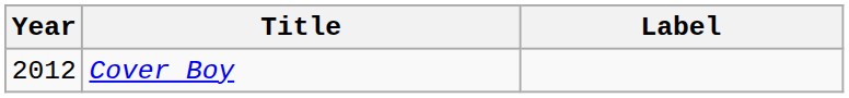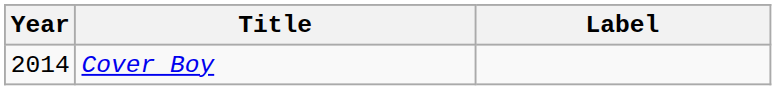Cover Boy | Year: 2012 -> 2014
